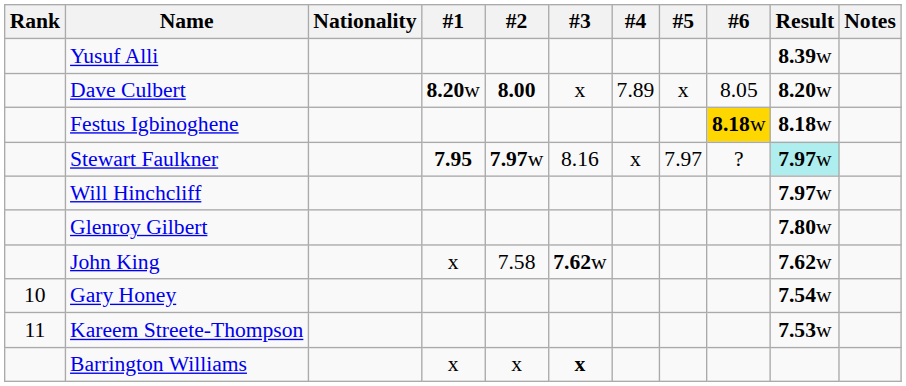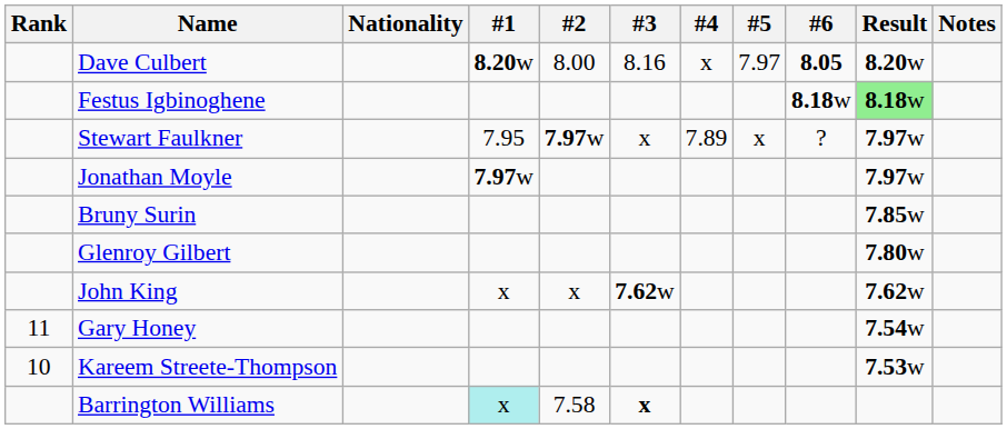- row: Yusuf Alli | 8.39w
Dave Culbert | #2: bold -> normal
Dave Culbert | #3: x -> 8.16
Dave Culbert | #4: 7.89 -> x
Dave Culbert | #5: x -> 7.97
Dave Culbert | #6: normal -> bold
Festus Igbinoghene | #6: gold background -> no background
Festus Igbinoghene | Result: no background -> lightgreen background
Stewart Faulkner | #1: bold -> normal
Stewart Faulkner | #3: 8.16 -> x
Stewart Faulkner | #4: x -> 7.89
Stewart Faulkner | #5: 7.97 -> x
Stewart Faulkner | Result: paleturquoise background -> no background
+ row: Jonathan Moyle | 7.97w | 7.97w
- row: Will Hinchcliff | 7.97w
+ row: Bruny Surin | 7.85w
John King | #2: 7.58 -> x
Gary Honey | Rank: 10 -> 11
Kareem Streete-Thompson | Rank: 11 -> 10
Barrington Williams | #1: no background -> paleturquoise background
Barrington Williams | #2: x -> 7.58
